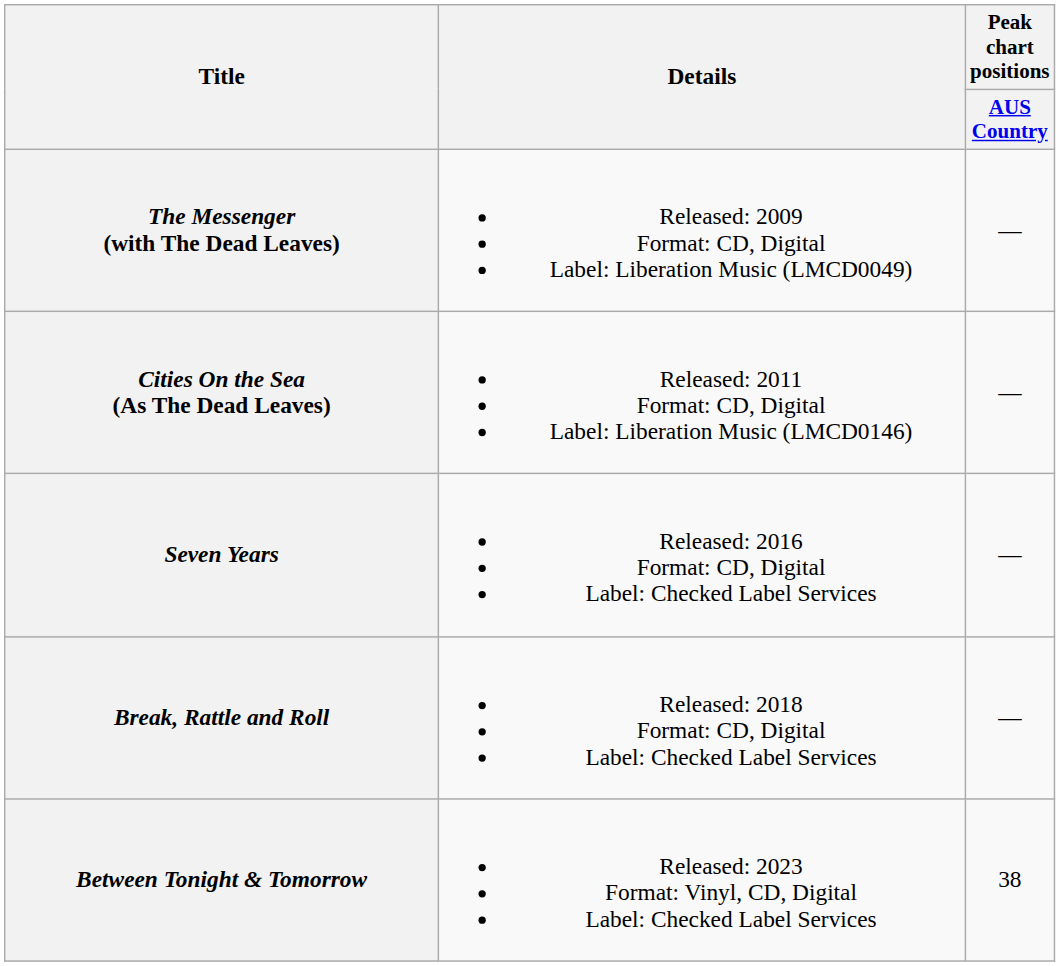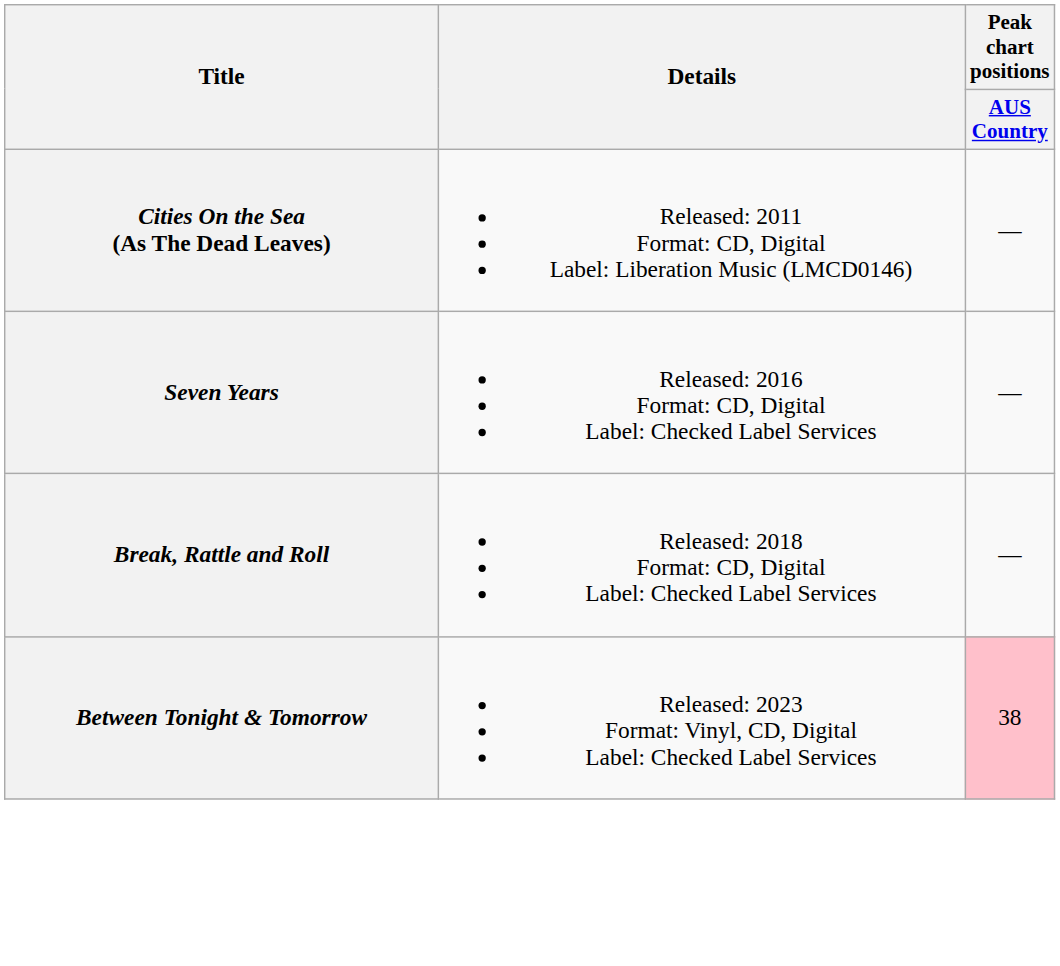- row: The Messenger (with The Dead Leaves) | Released: 2009 Format: CD, Digital Label: Liberation Music (LMCD0049) | —
Between Tonight & Tomorrow | Peak chart positions / AUS Country: no background -> pink background
